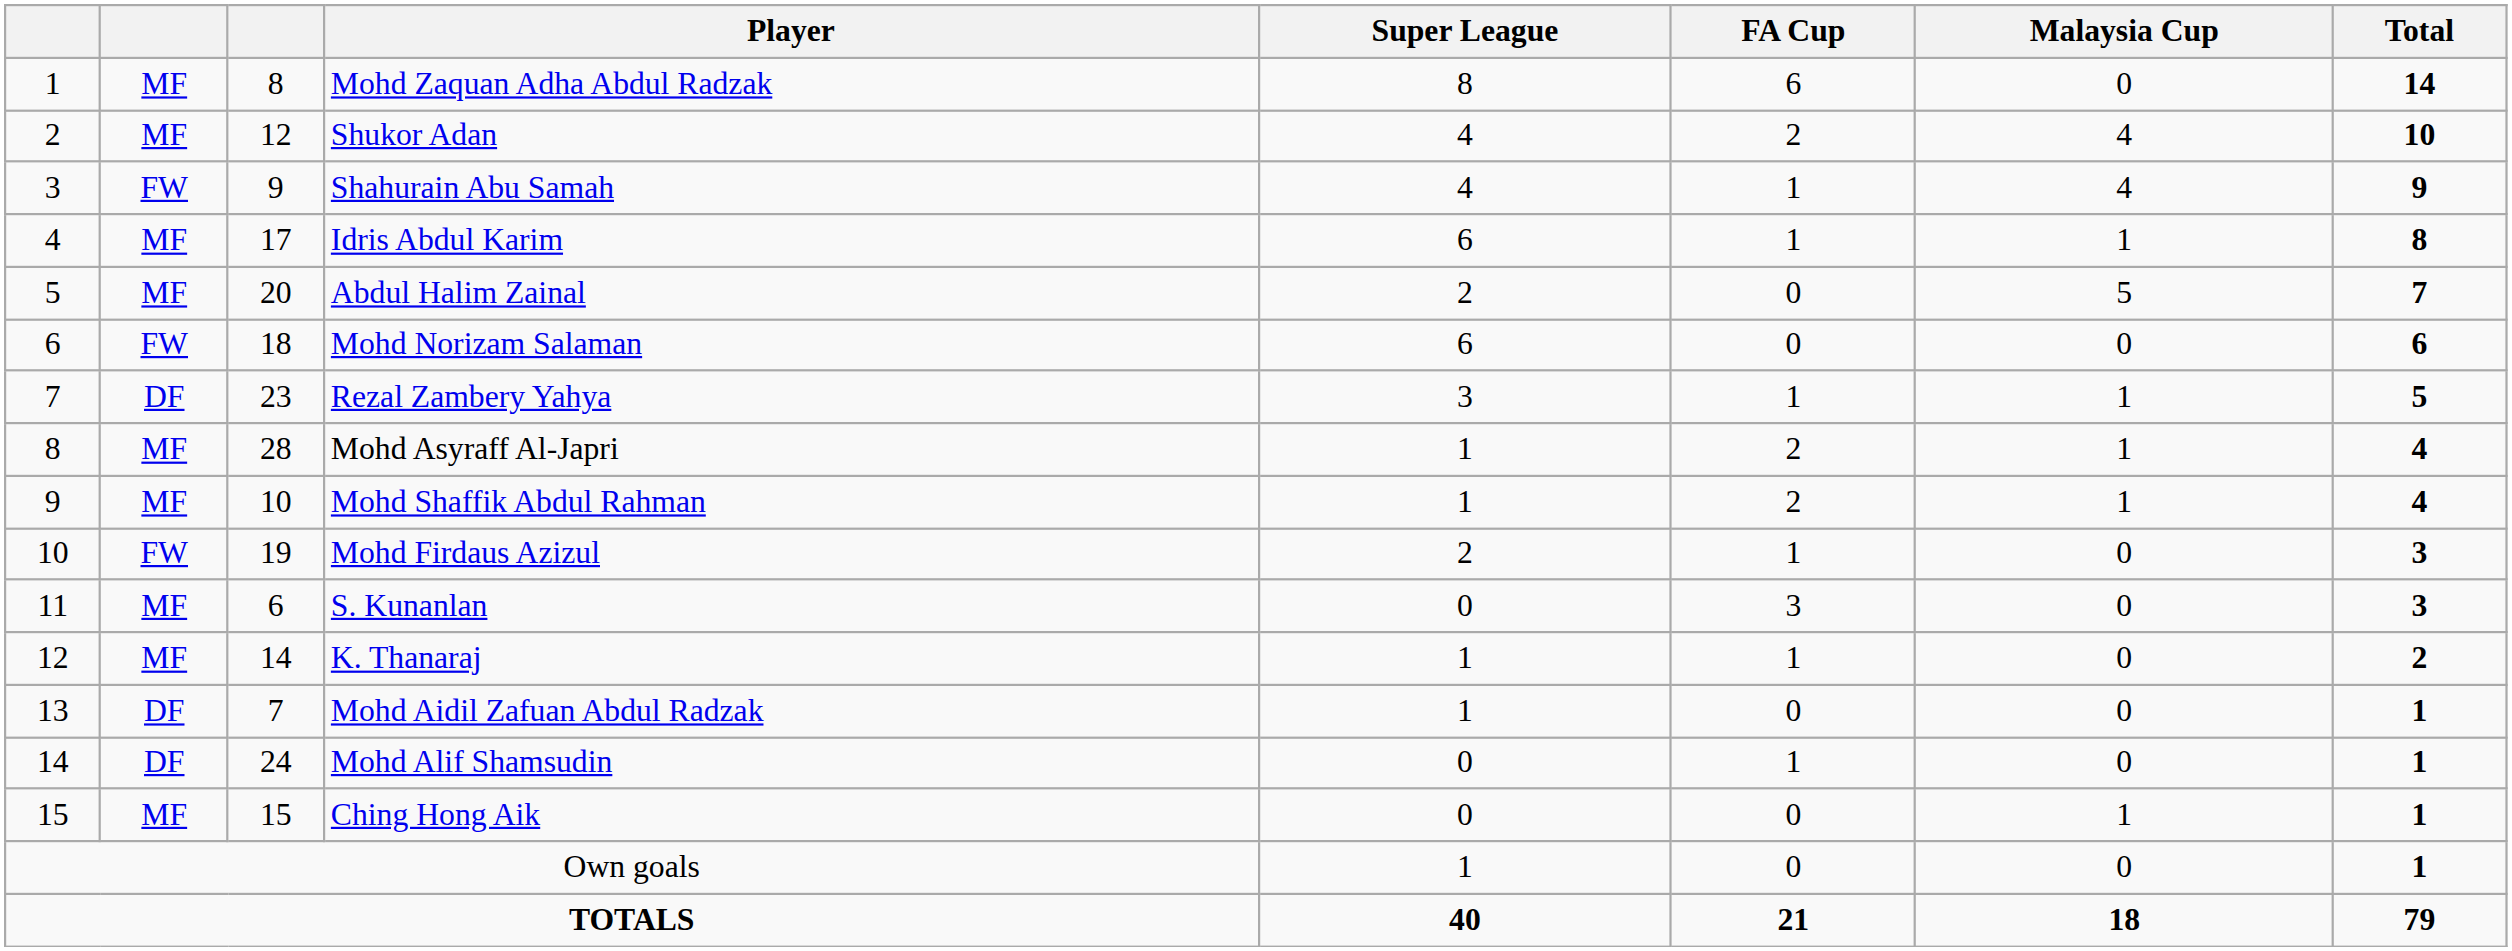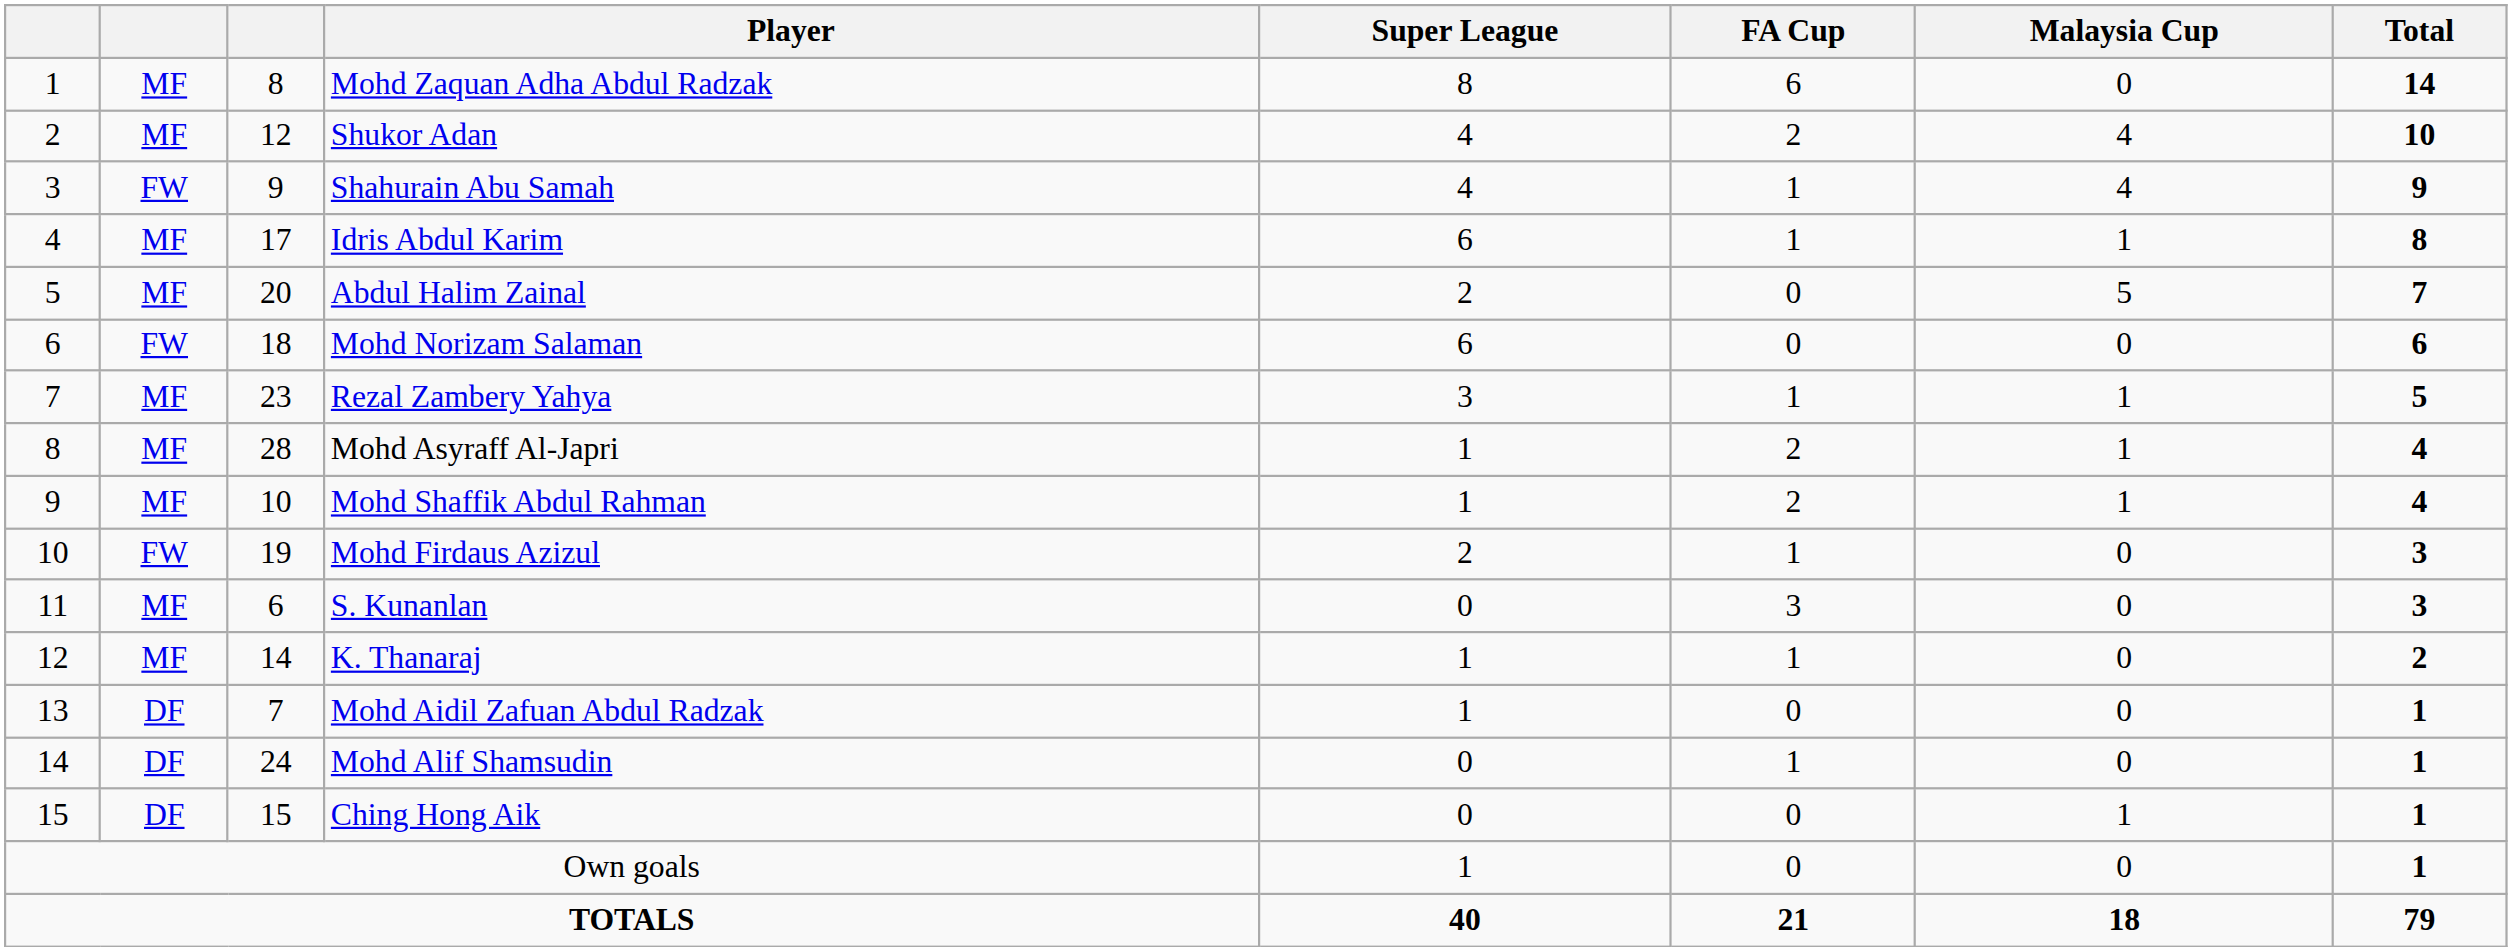Rezal Zambery Yahya | column 2: DF -> MF
Ching Hong Aik | column 2: MF -> DF
